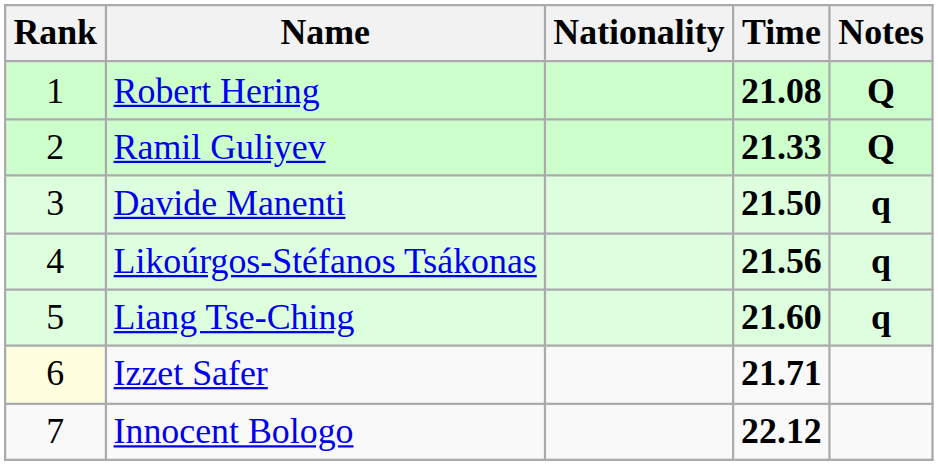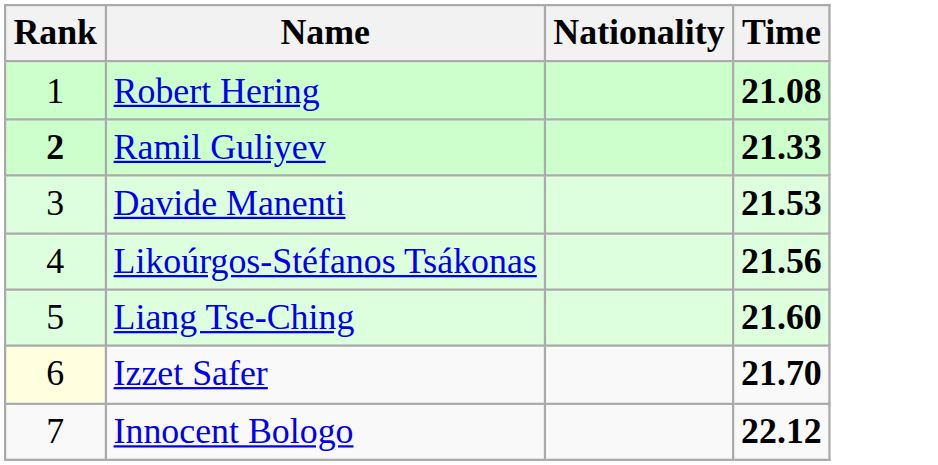- column: Notes | Q | Q | q | q | q
Ramil Guliyev | Rank: normal -> bold
Davide Manenti | Time: 21.50 -> 21.53
Izzet Safer | Time: 21.71 -> 21.70
